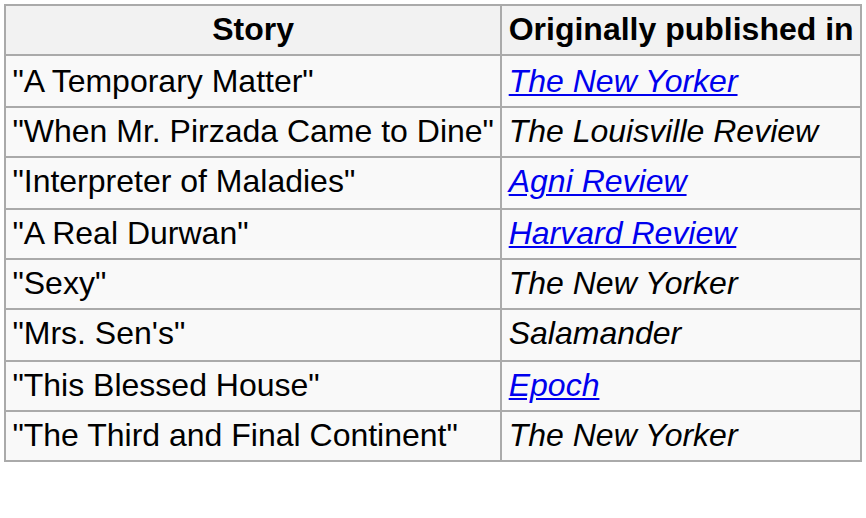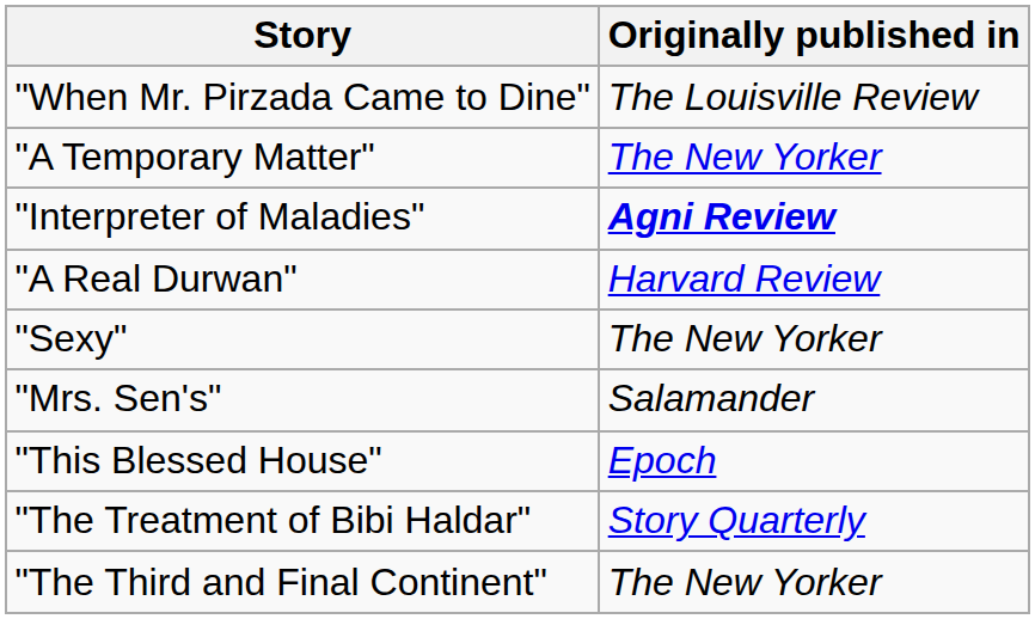rows swapped: "A Temporary Matter" <-> "When Mr. Pirzada Came to Dine"
"Interpreter of Maladies" | Originally published in: normal -> bold
+ row: "The Treatment of Bibi Haldar" | Story Quarterly
